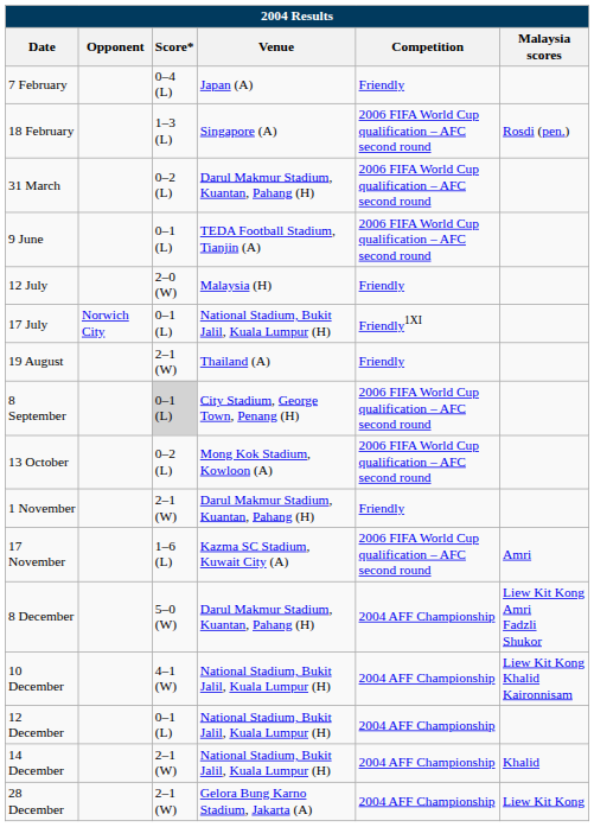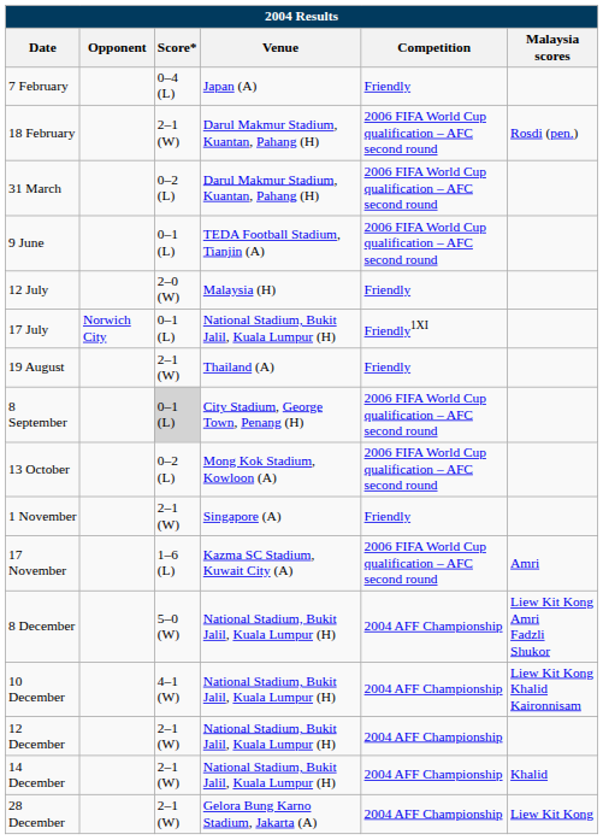18 February | Score*: 1–3 (L) -> 2–1 (W)
18 February | Venue: Singapore (A) -> Darul Makmur Stadium, Kuantan, Pahang (H)
1 November | Venue: Darul Makmur Stadium, Kuantan, Pahang (H) -> Singapore (A)
8 December | Venue: Darul Makmur Stadium, Kuantan, Pahang (H) -> National Stadium, Bukit Jalil, Kuala Lumpur (H)
12 December | Score*: 0–1 (L) -> 2–1 (W)
